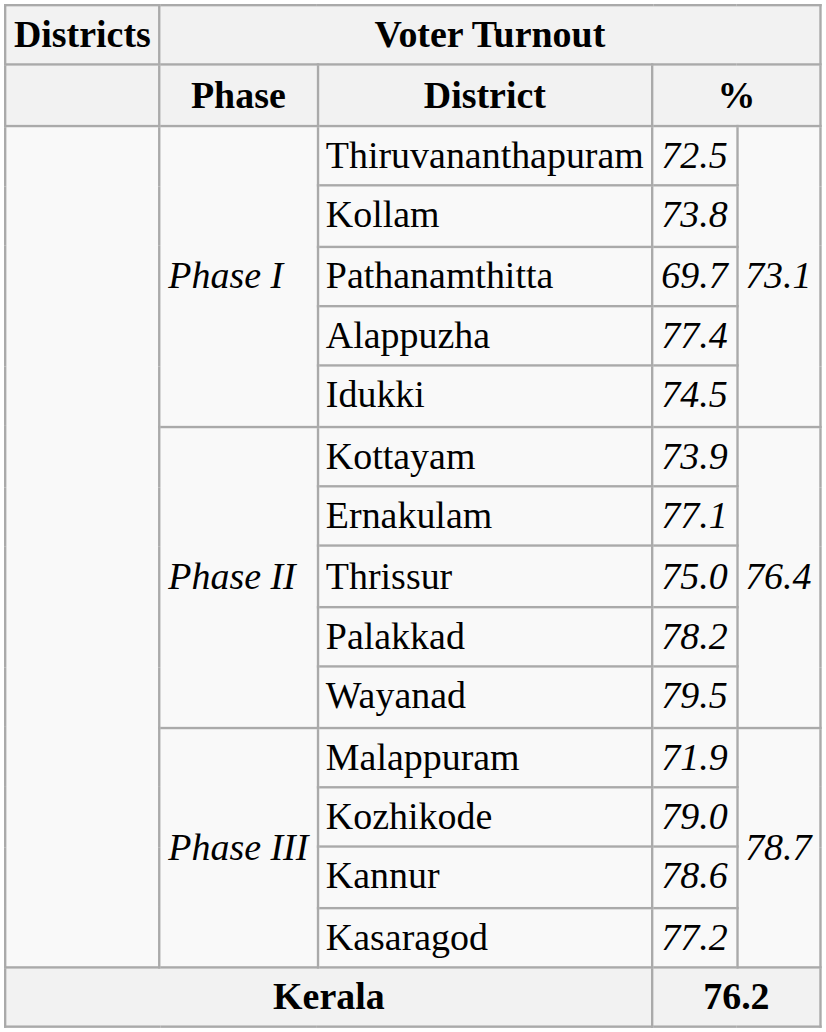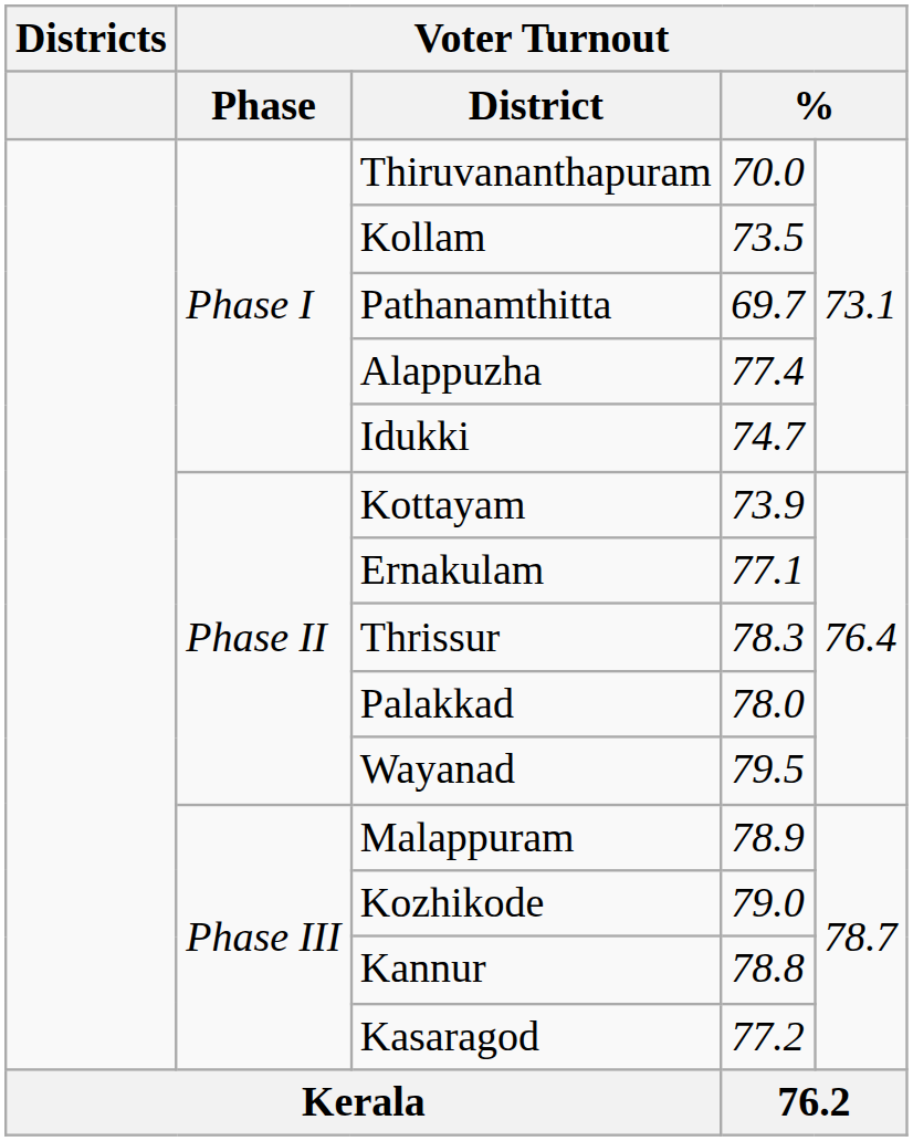Thiruvananthapuram | column 4: 72.5 -> 70.0
Kollam | column 4: 73.8 -> 73.5
Idukki | column 4: 74.5 -> 74.7
Thrissur | column 4: 75.0 -> 78.3
Palakkad | column 4: 78.2 -> 78.0
Malappuram | column 4: 71.9 -> 78.9
Kannur | column 4: 78.6 -> 78.8
